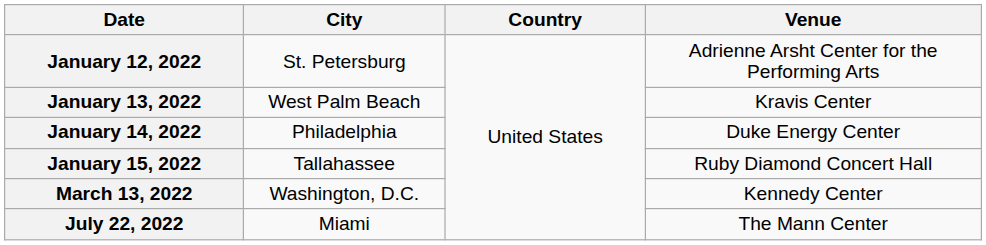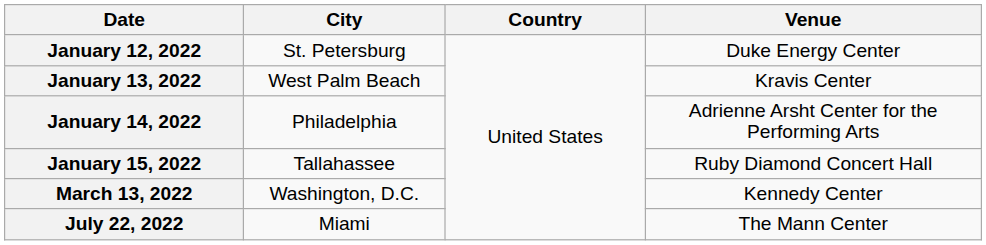January 12, 2022 | Venue: Adrienne Arsht Center for the Performing Arts -> Duke Energy Center
January 14, 2022 | Venue: Duke Energy Center -> Adrienne Arsht Center for the Performing Arts
